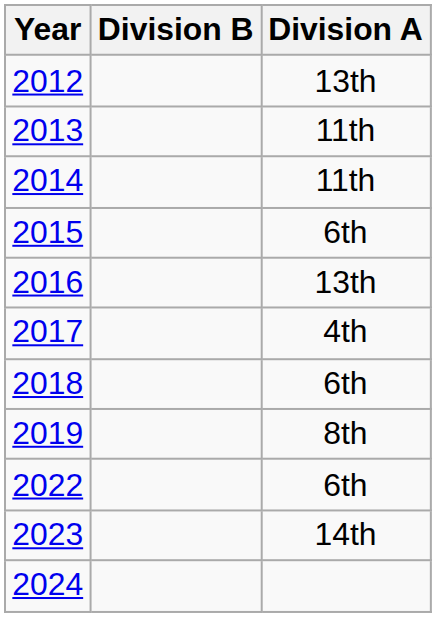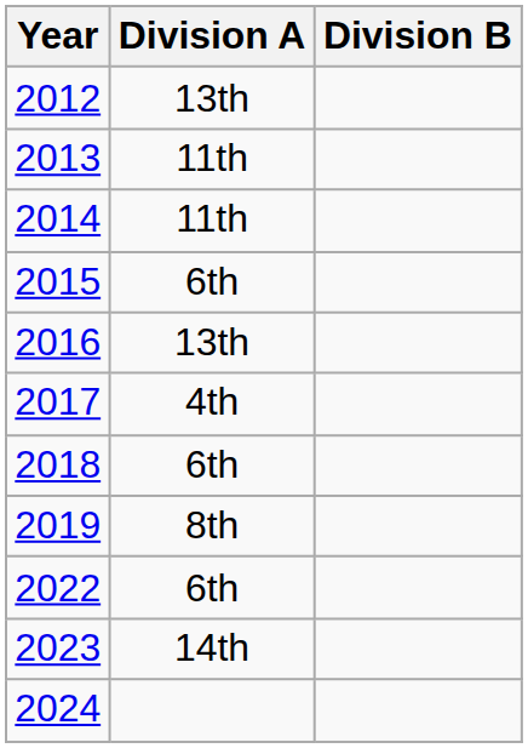columns swapped: Division A <-> Division B
